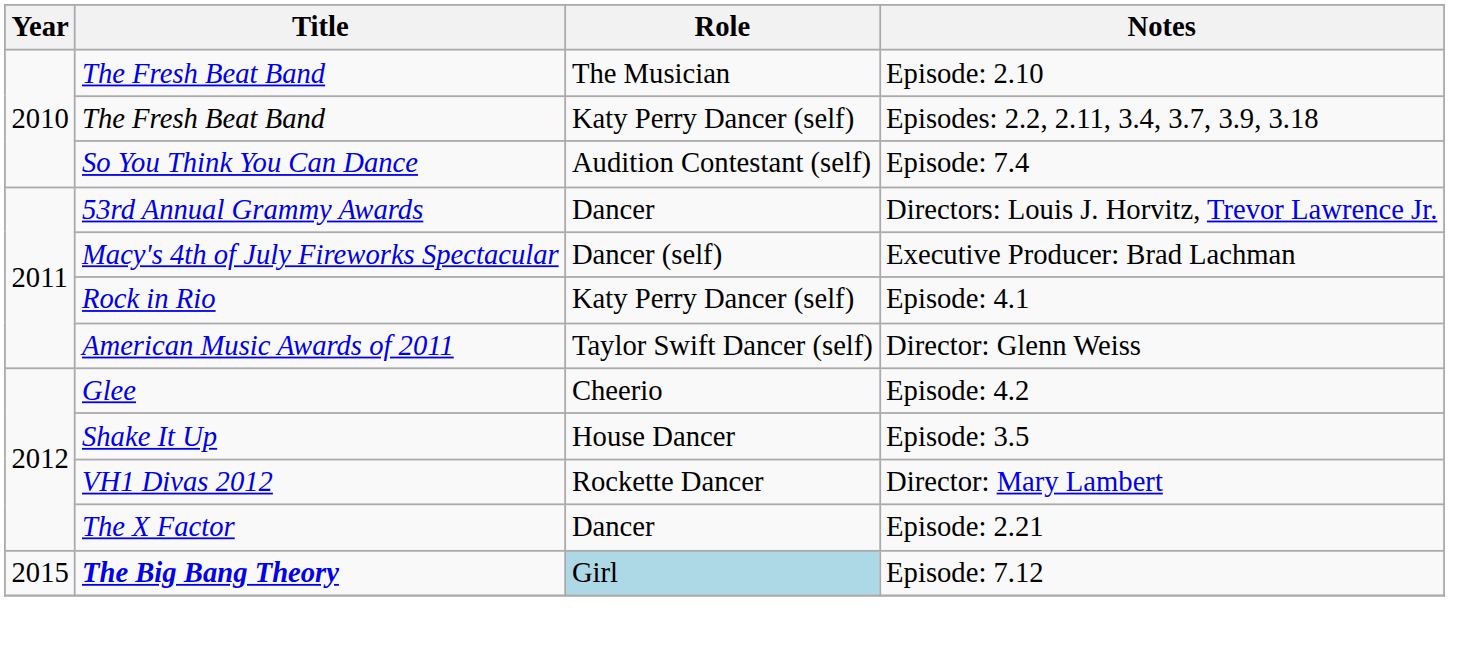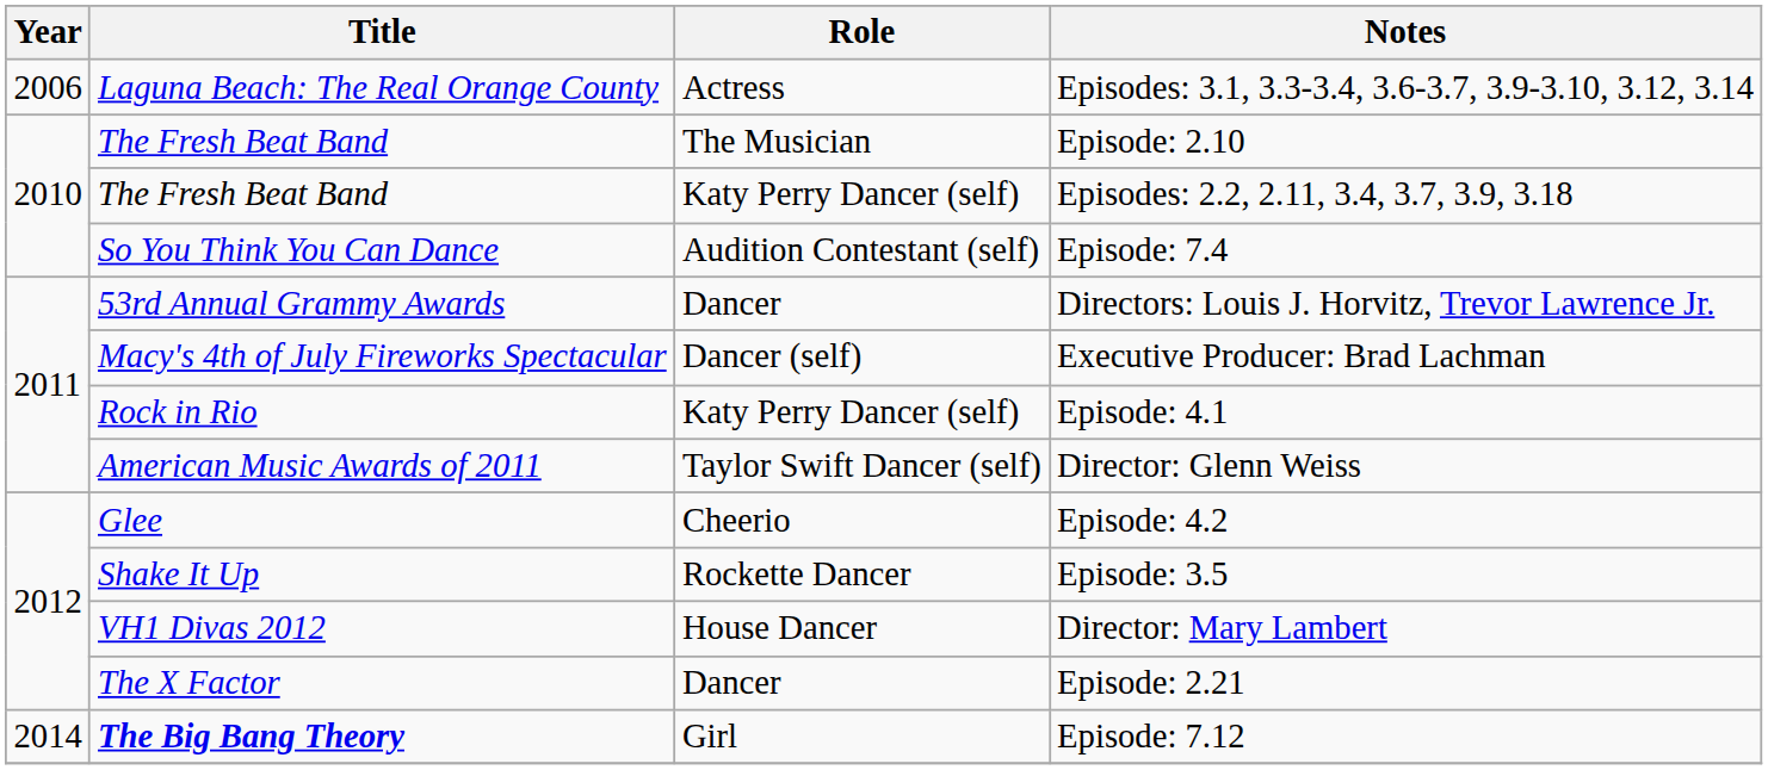+ row: 2006 | Laguna Beach: The Real Orange County | Actress | Episodes: 3.1, 3.3-3.4, 3.6-3.7, 3.9-3.10, 3.12, 3.14
Episode: 3.5 | Role: House Dancer -> Rockette Dancer
Director: Mary Lambert | Role: Rockette Dancer -> House Dancer
Episode: 7.12 | Year: 2015 -> 2014
Episode: 7.12 | Role: lightblue background -> no background
